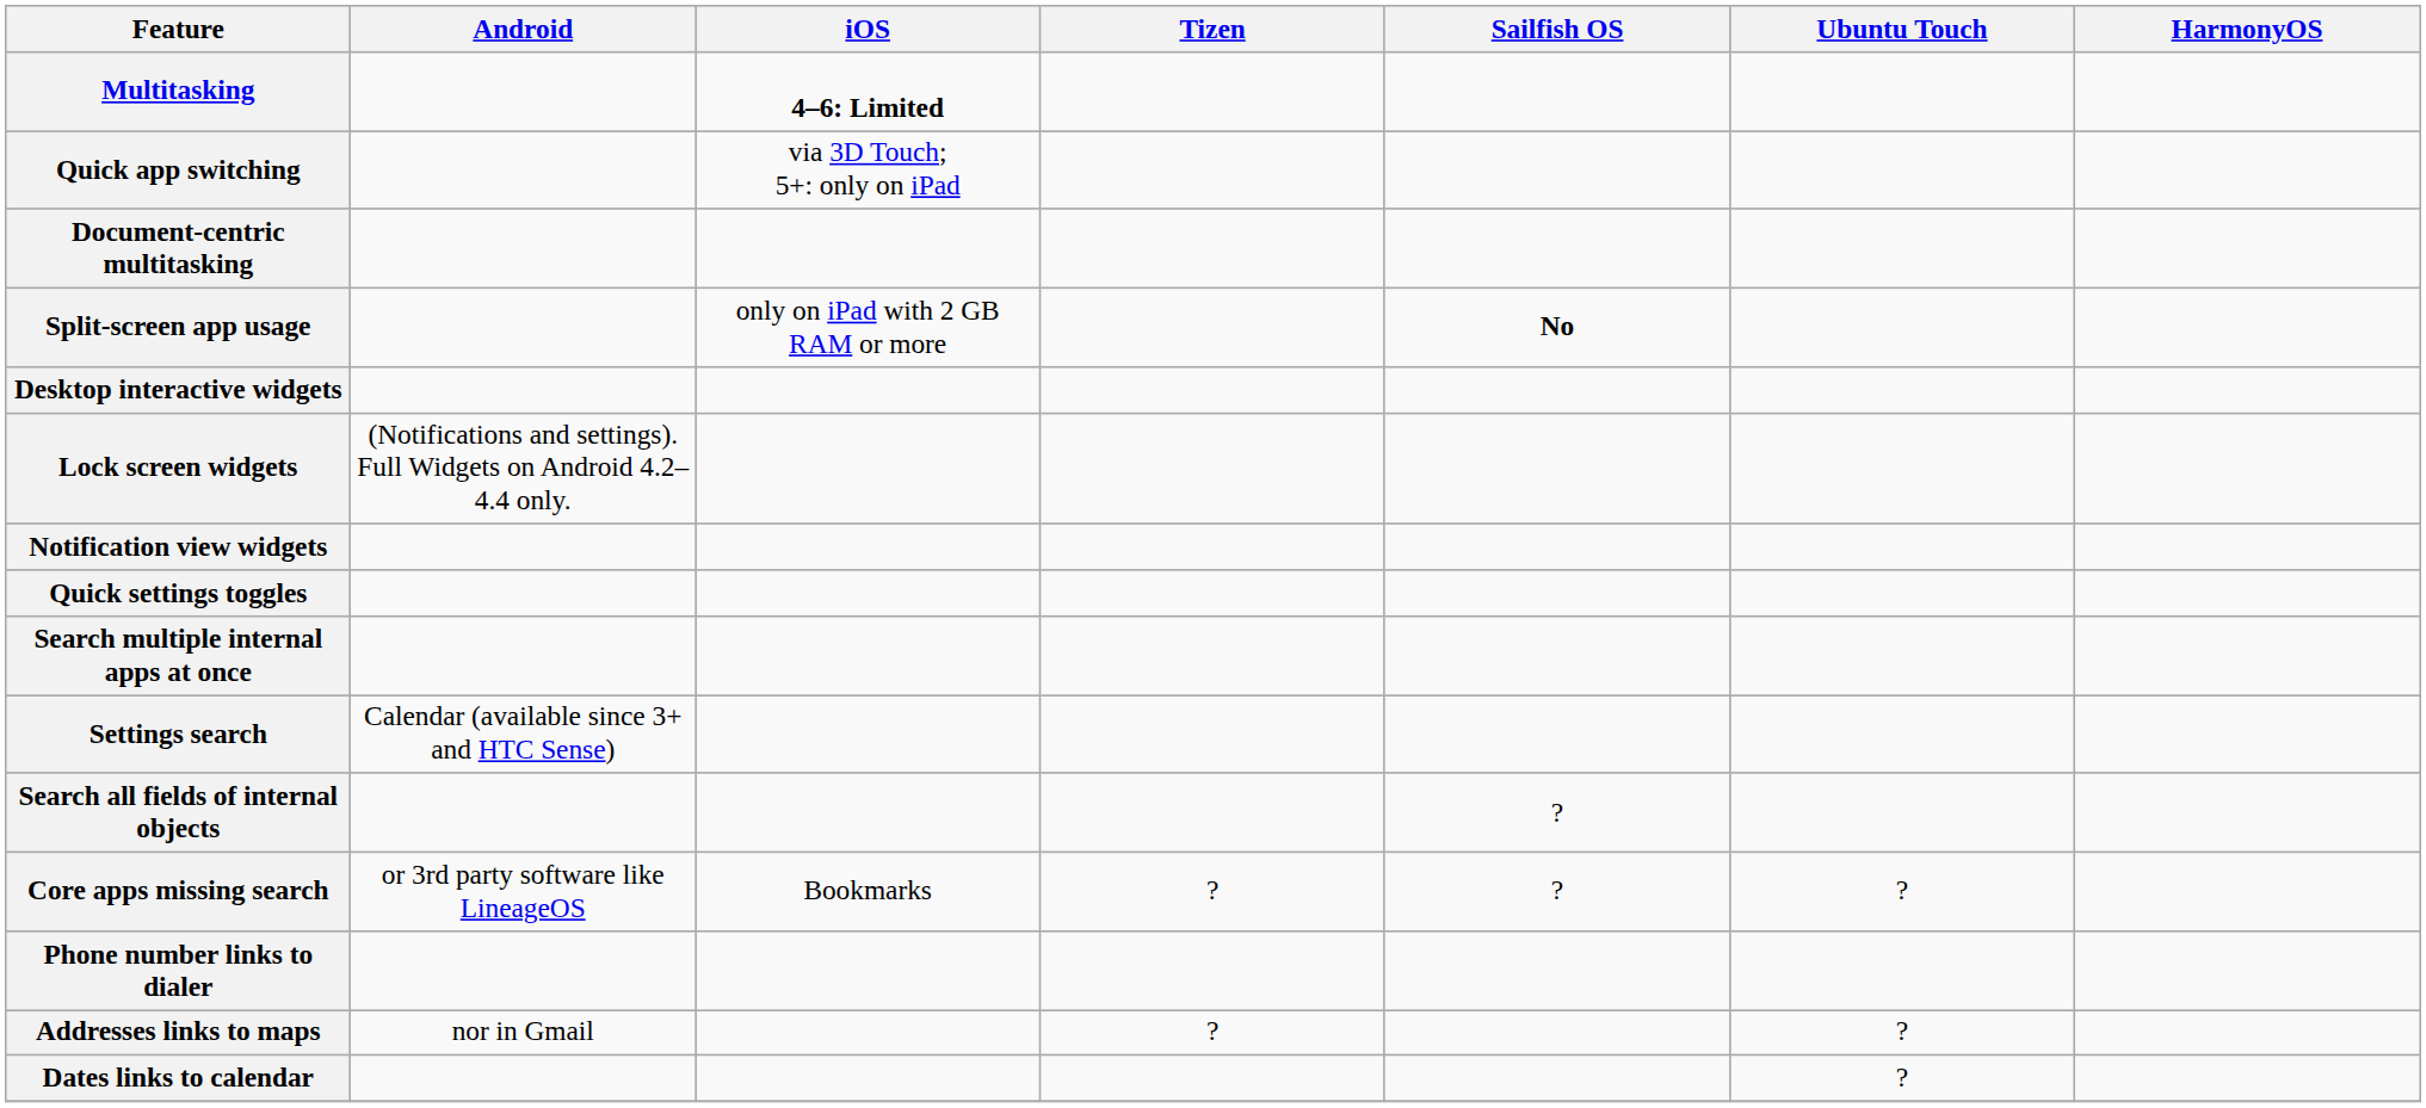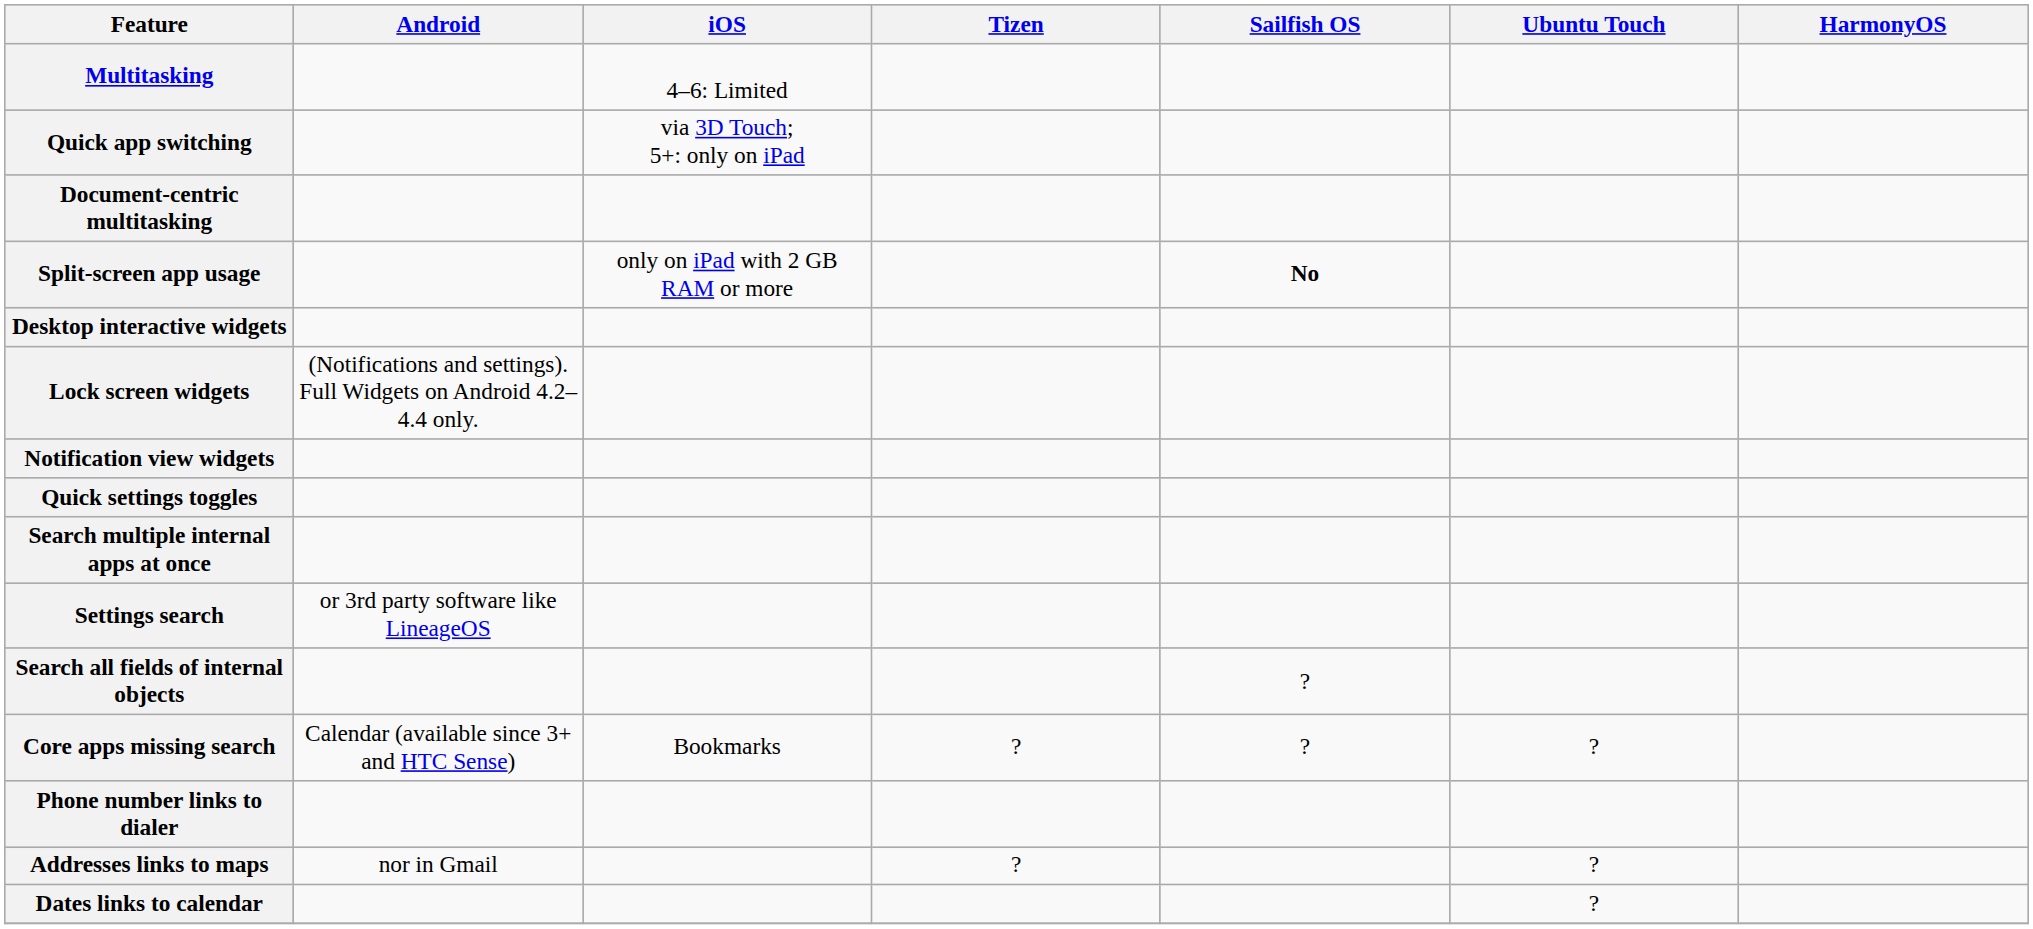Multitasking | iOS: bold -> normal
Settings search | Android: Calendar (available since 3+ and HTC Sense) -> or 3rd party software like LineageOS
Core apps missing search | Android: or 3rd party software like LineageOS -> Calendar (available since 3+ and HTC Sense)
